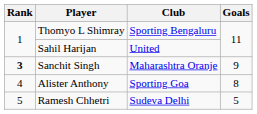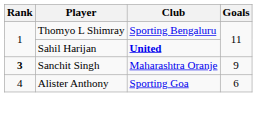Sahil Harijan | Club: normal -> bold
Alister Anthony | Goals: 8 -> 6
- row: 5 | Ramesh Chhetri | Sudeva Delhi | 5
